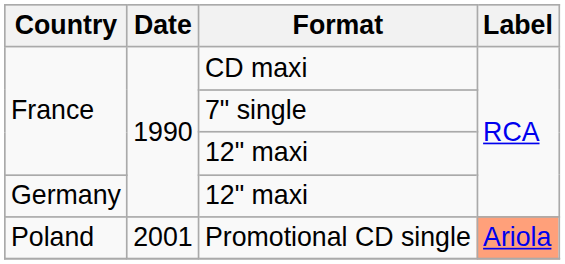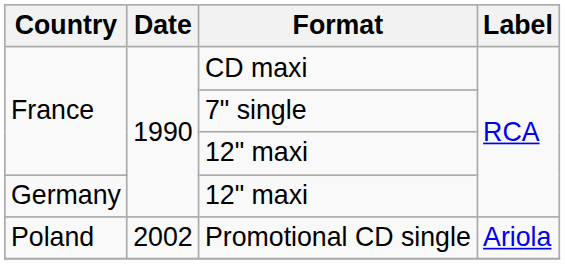Promotional CD single | Date: 2001 -> 2002
Promotional CD single | Label: lightsalmon background -> no background
